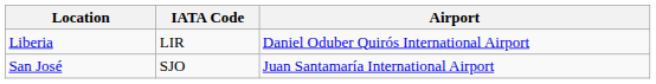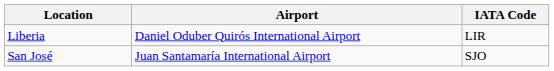columns swapped: Airport <-> IATA Code
